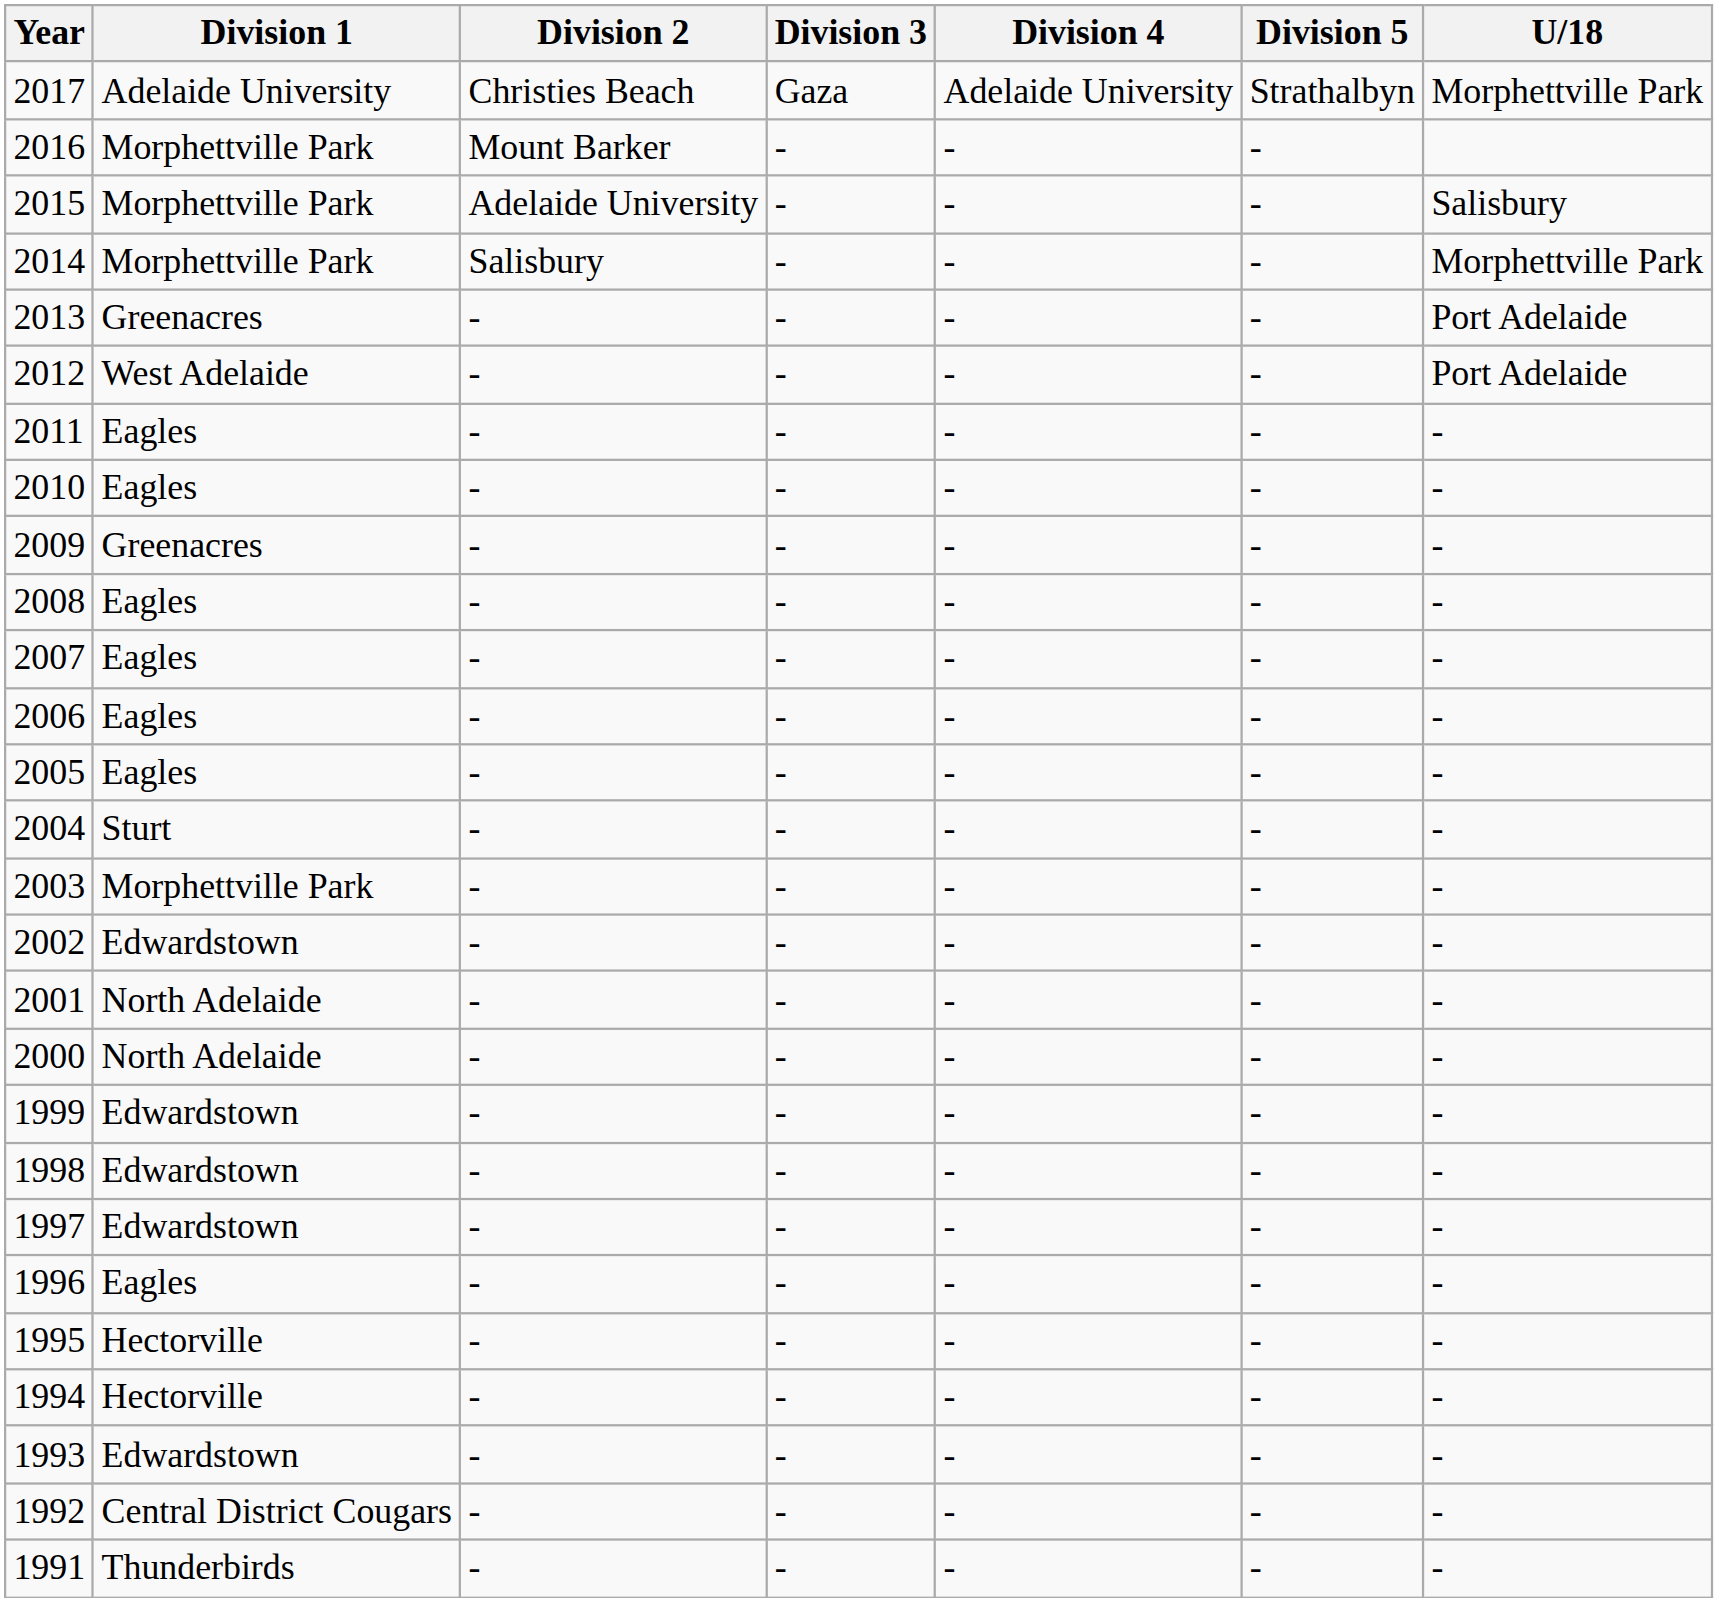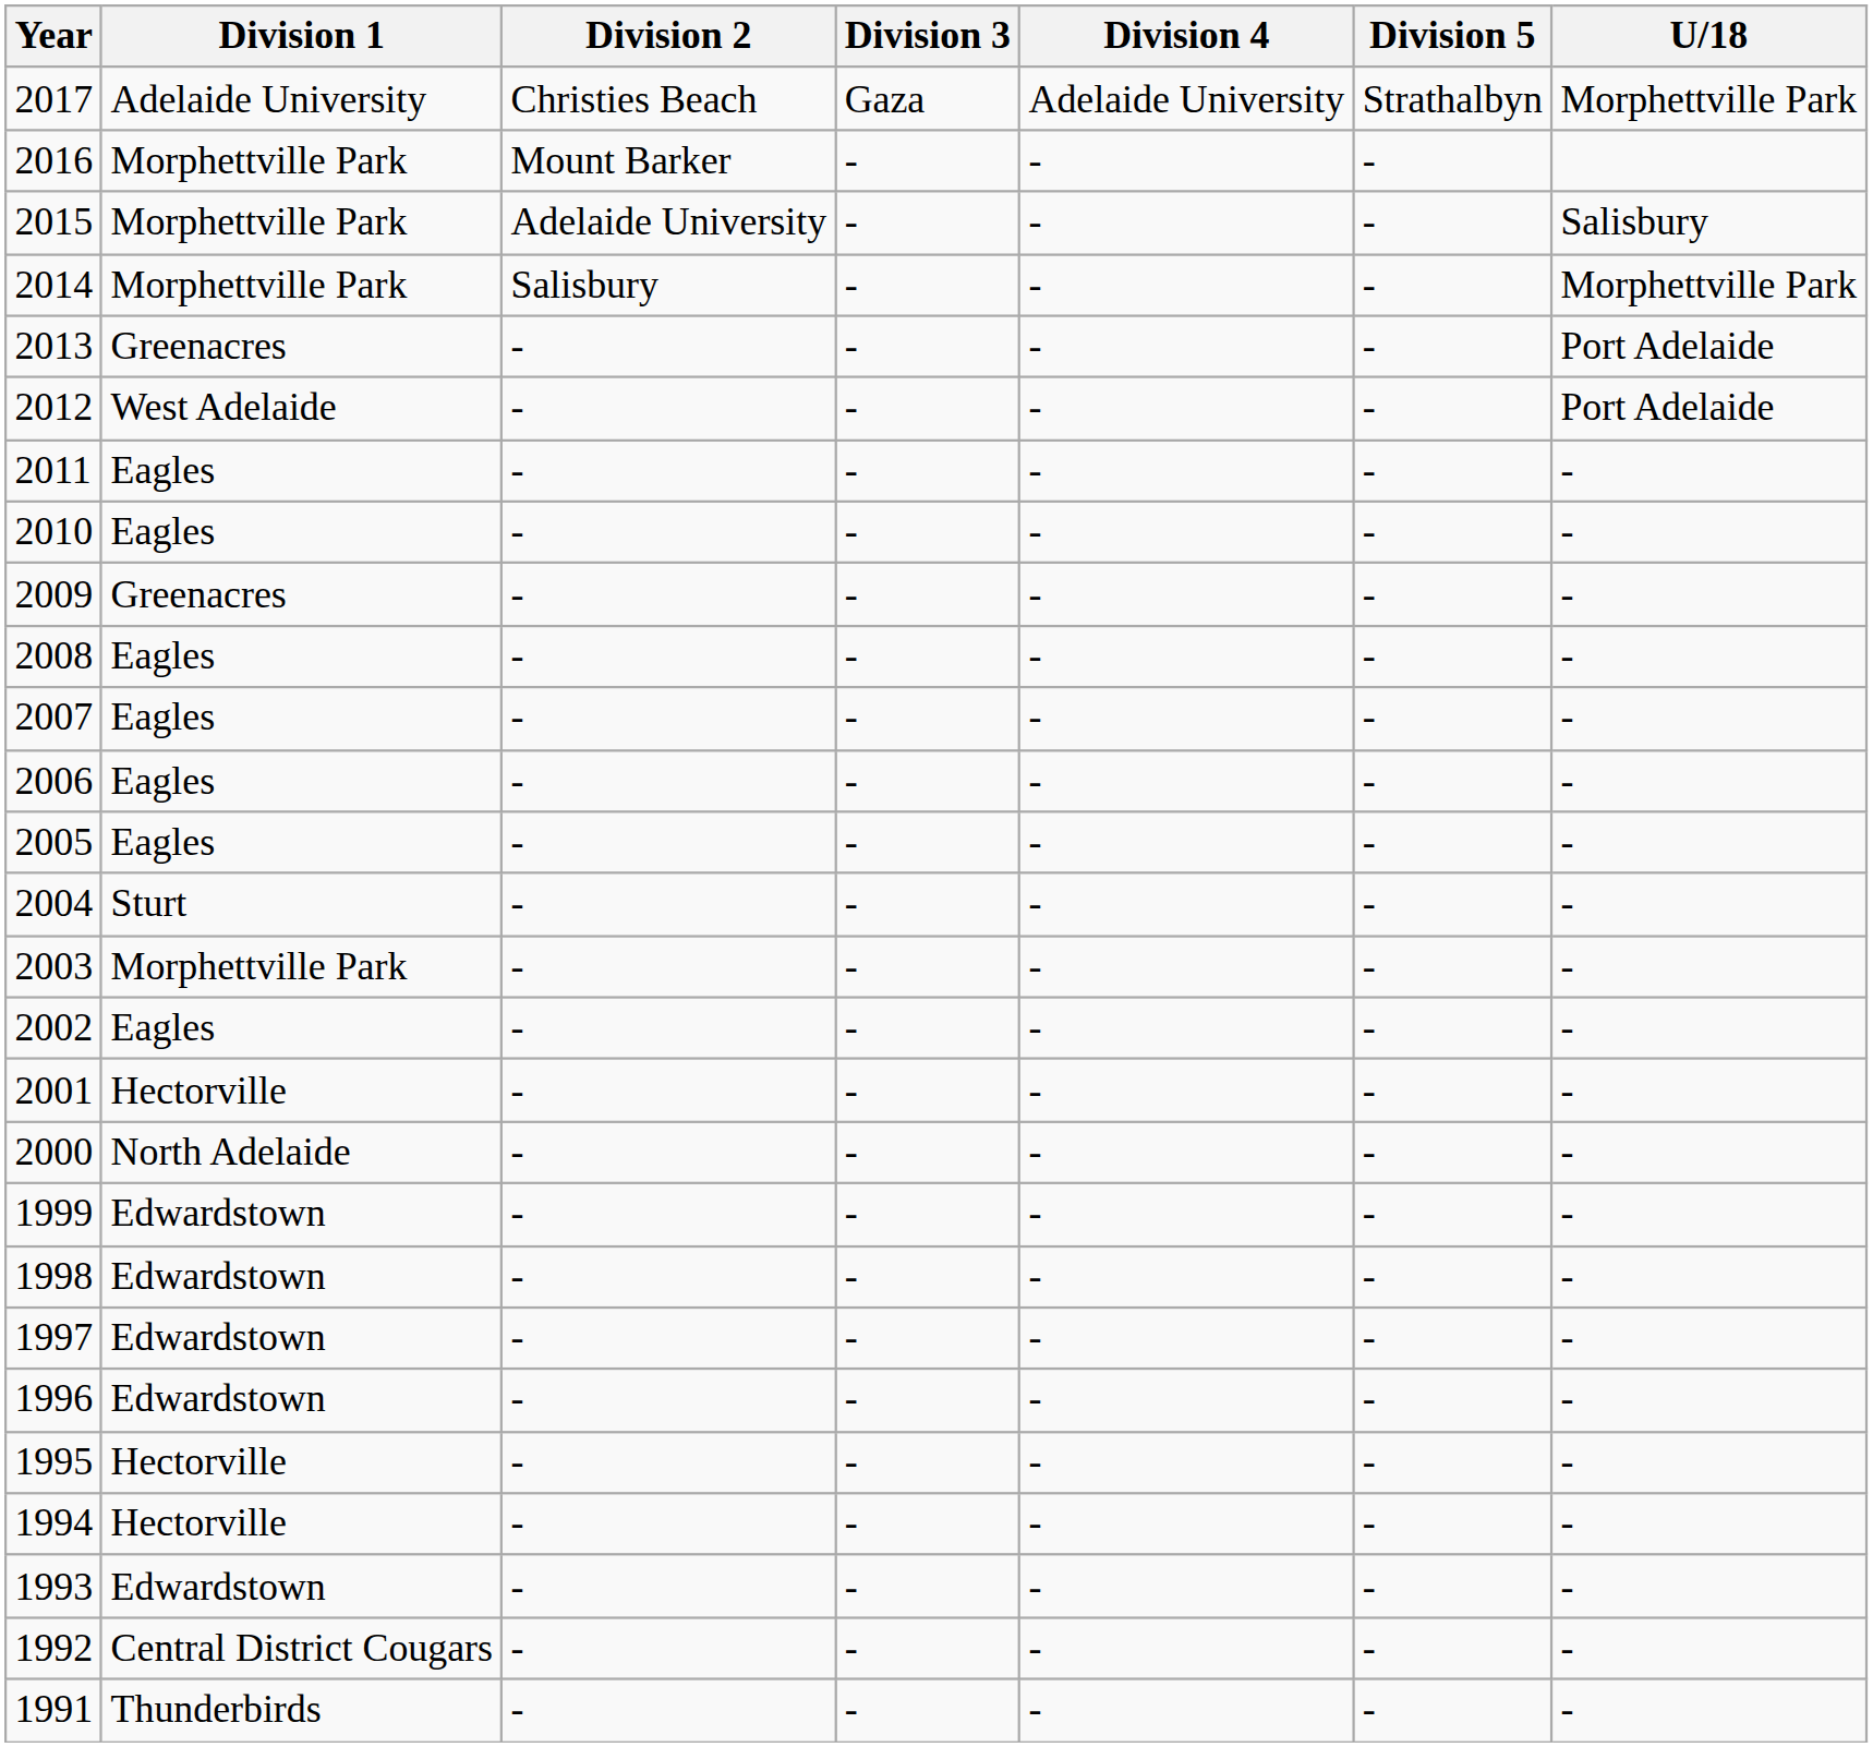2002 | Division 1: Edwardstown -> Eagles
2001 | Division 1: North Adelaide -> Hectorville
1996 | Division 1: Eagles -> Edwardstown
